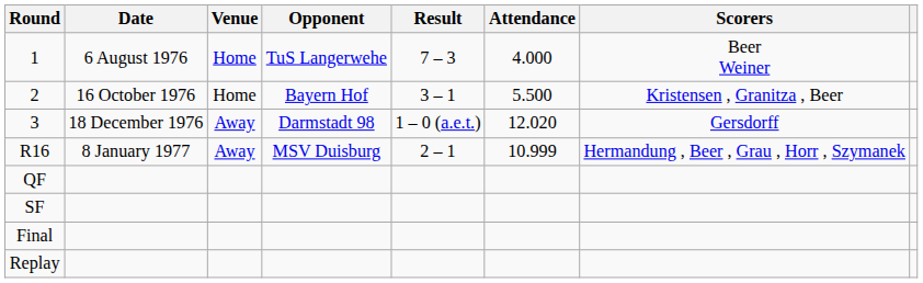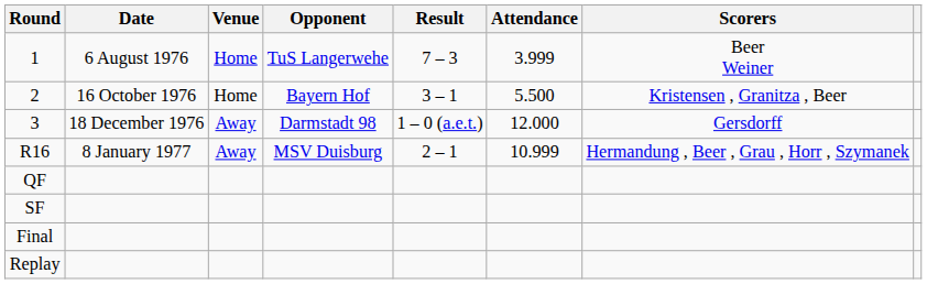1 | Attendance: 4.000 -> 3.999
3 | Attendance: 12.020 -> 12.000
